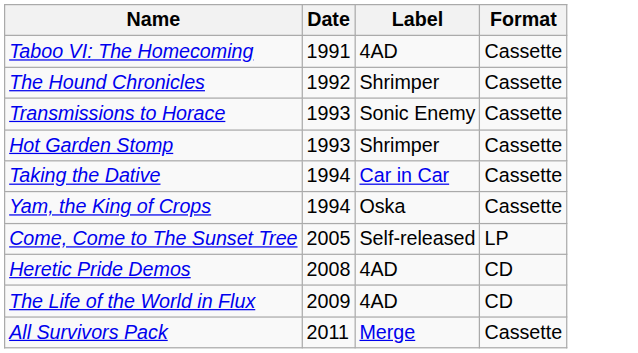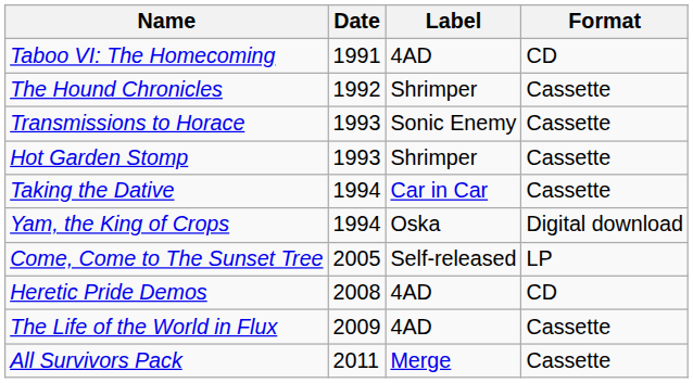Taboo VI: The Homecoming | Format: Cassette -> CD
Yam, the King of Crops | Format: Cassette -> Digital download
The Life of the World in Flux | Format: CD -> Cassette
